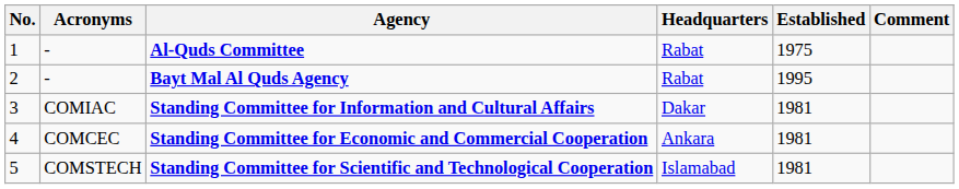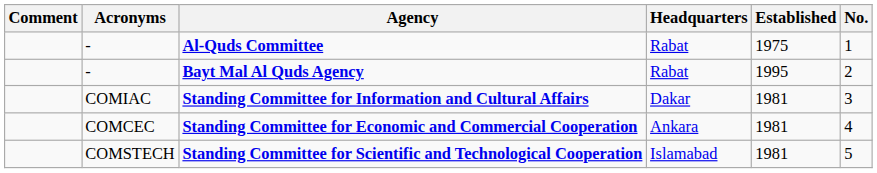columns swapped: No. <-> Comment
